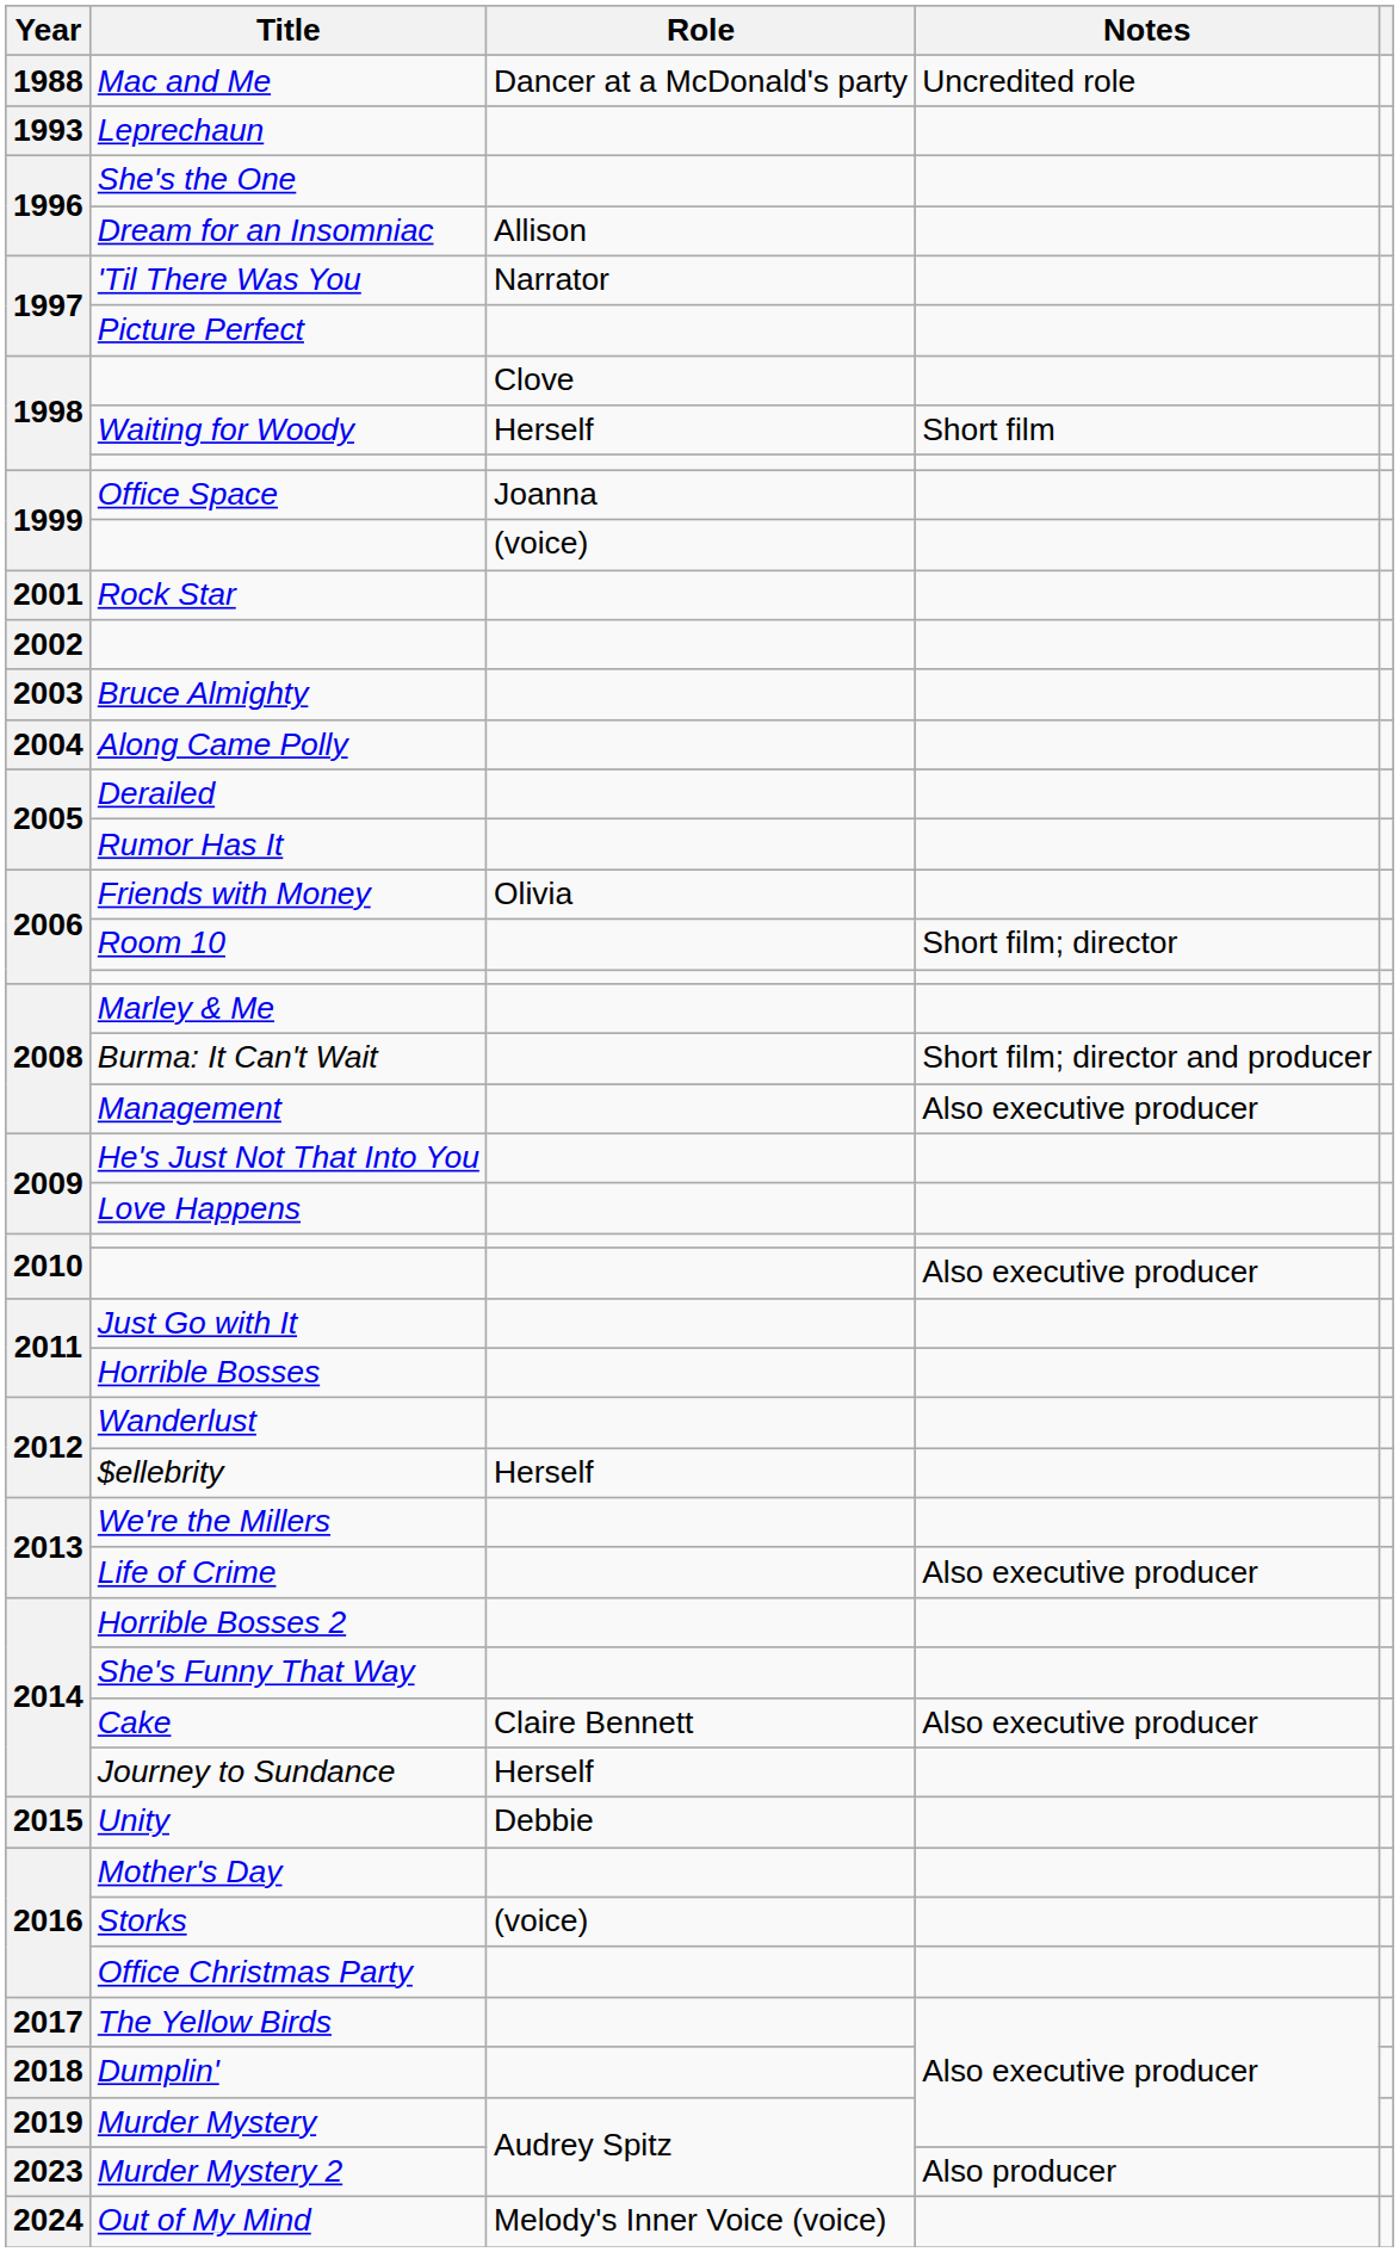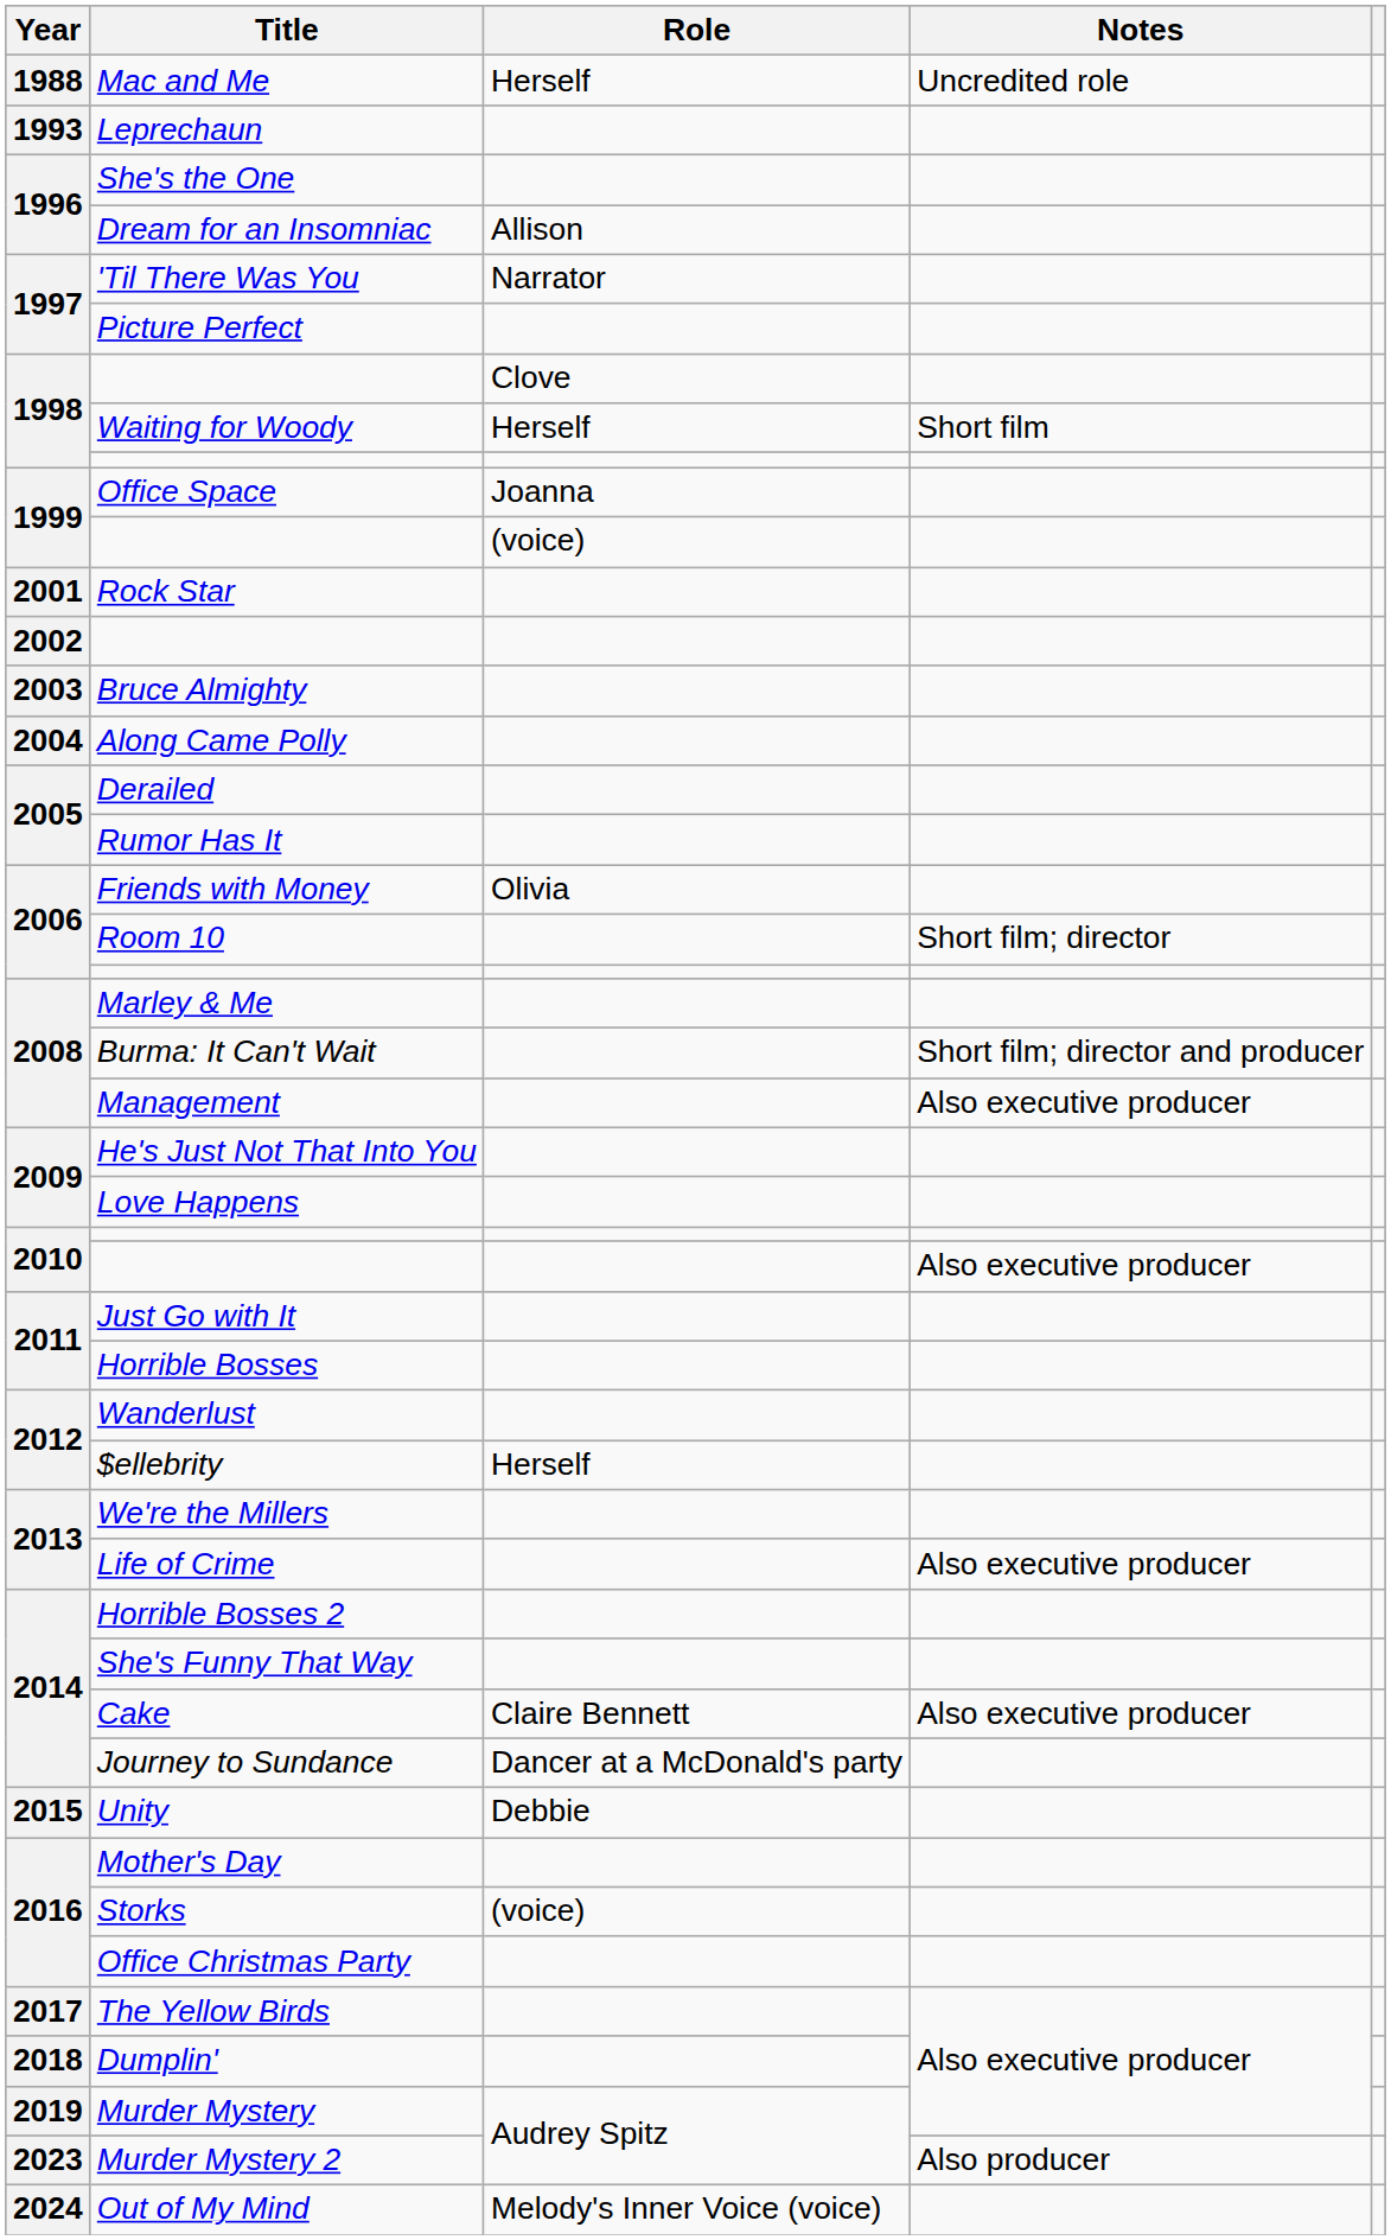Mac and Me | Role: Dancer at a McDonald's party -> Herself
Journey to Sundance | Role: Herself -> Dancer at a McDonald's party
